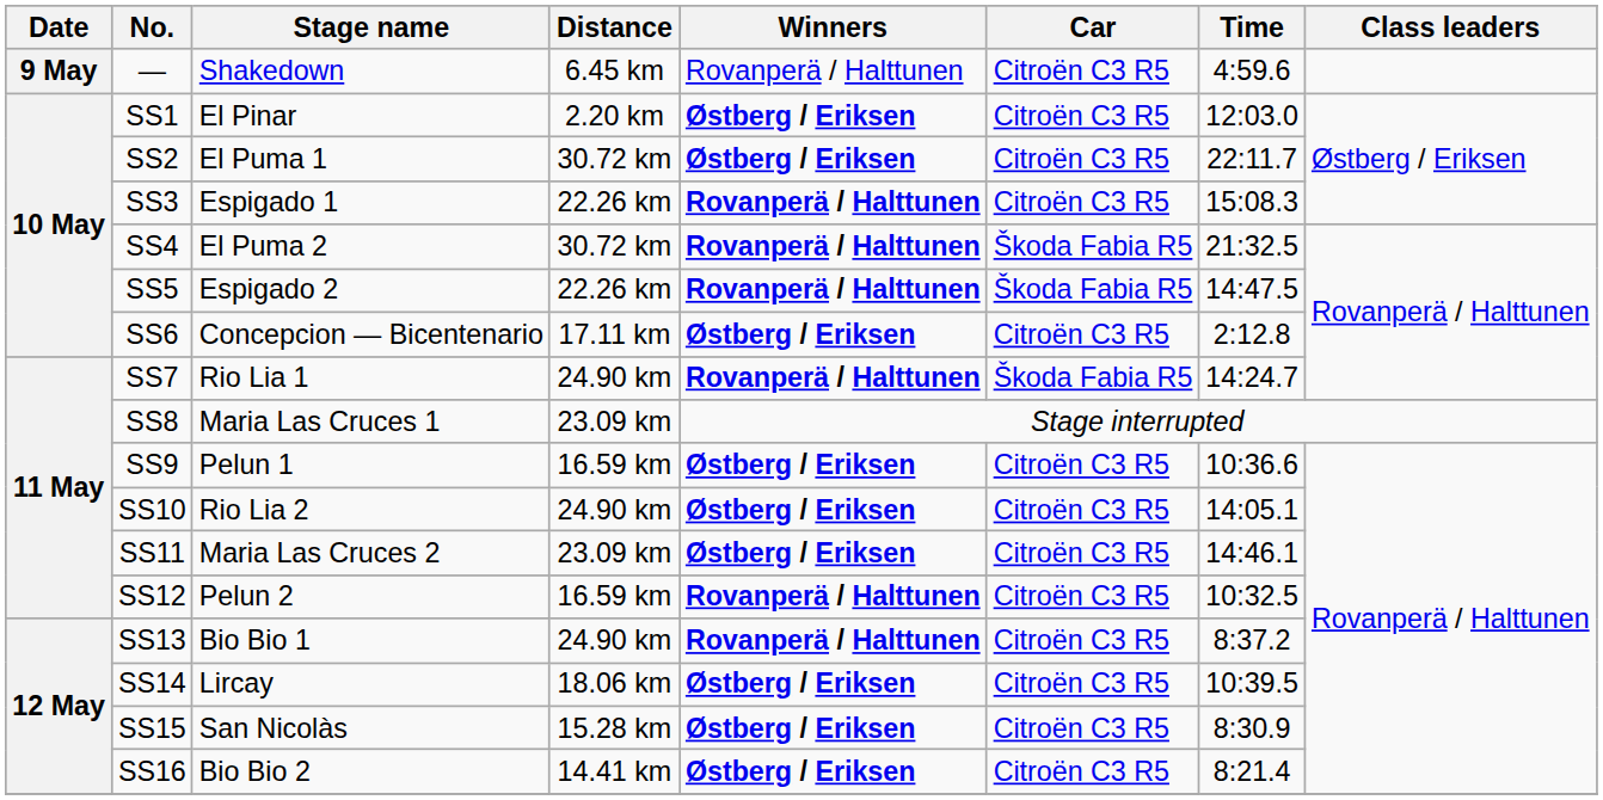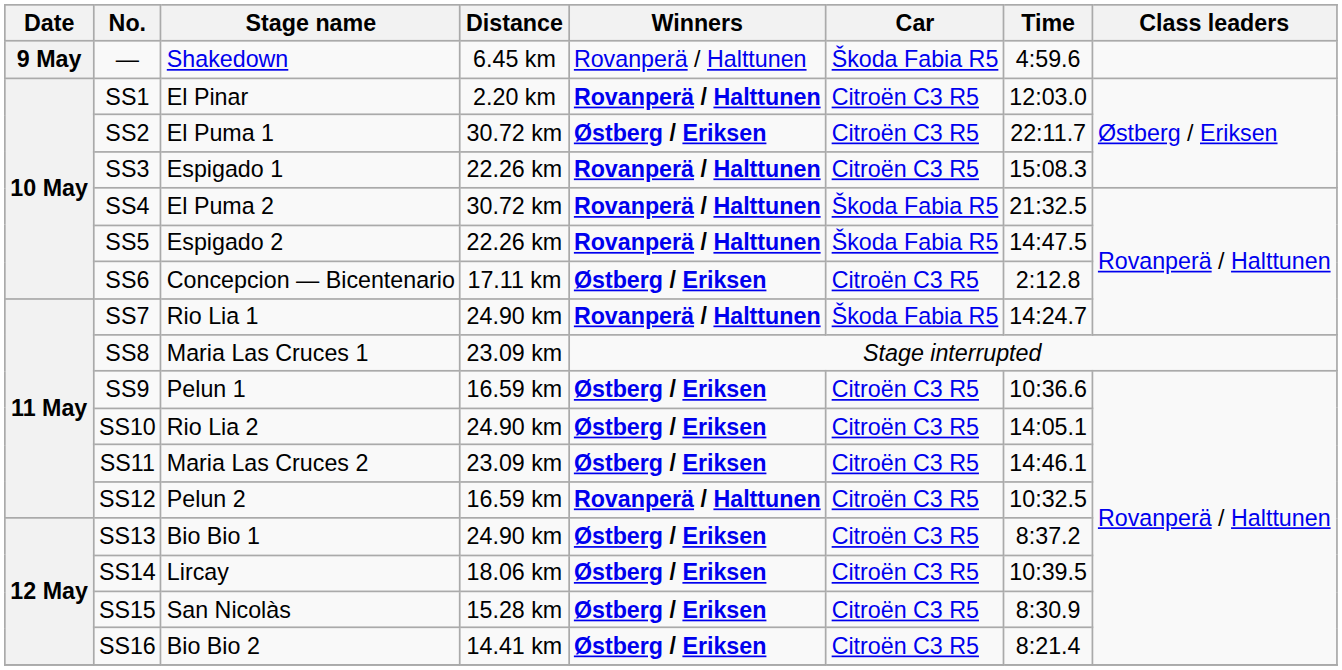— | Car: Citroën C3 R5 -> Škoda Fabia R5
SS1 | Winners: Østberg / Eriksen -> Rovanperä / Halttunen
SS13 | Winners: Rovanperä / Halttunen -> Østberg / Eriksen
